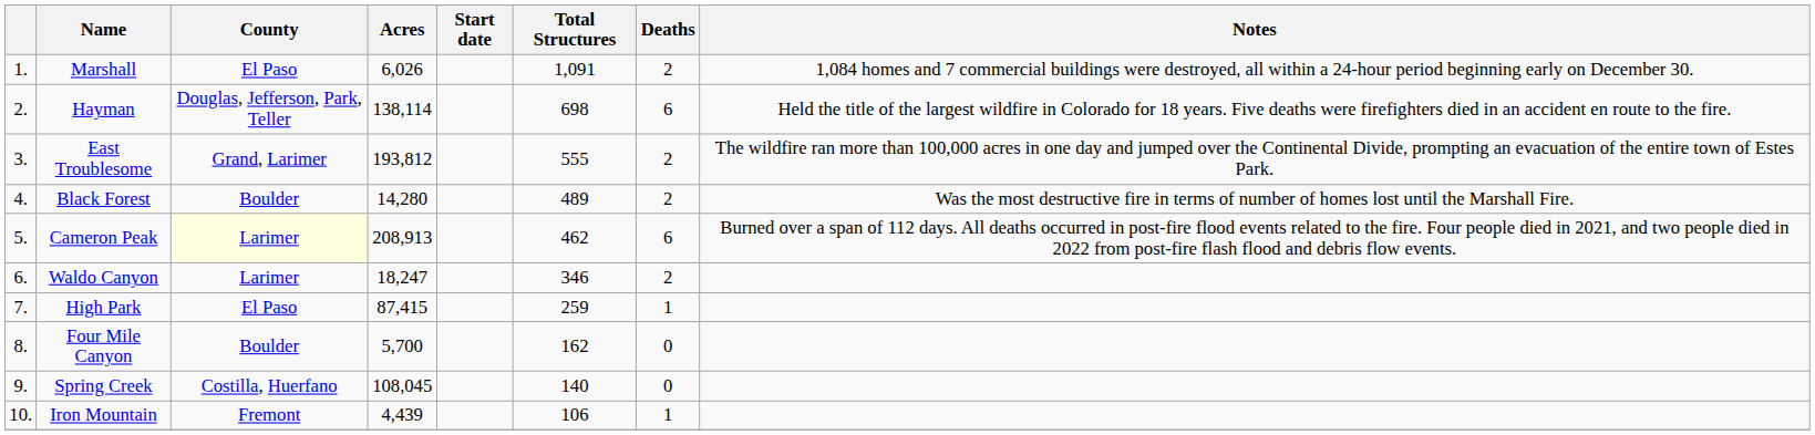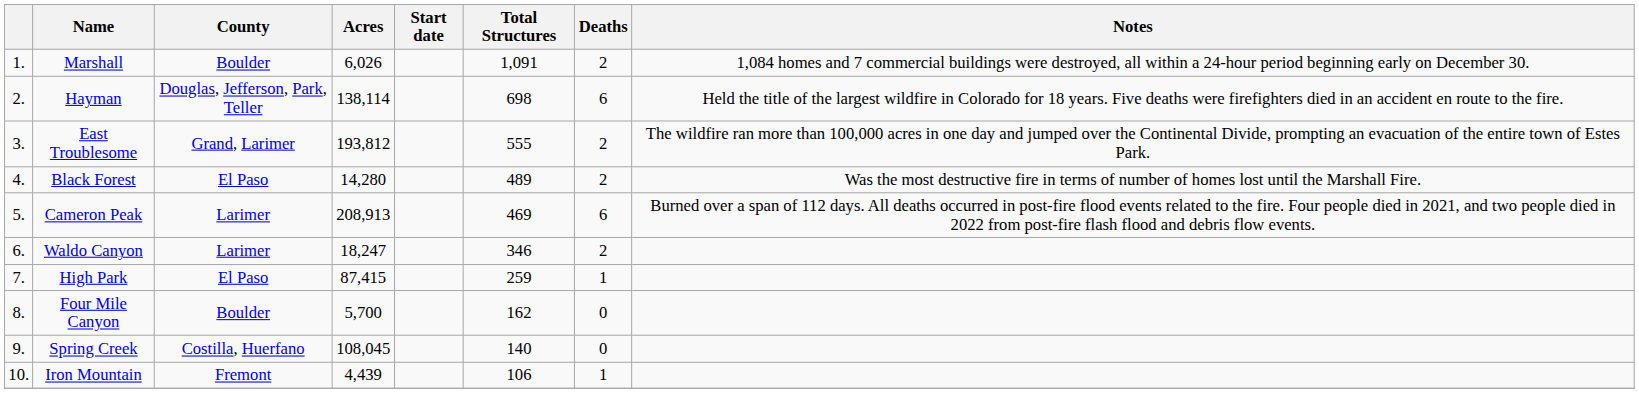Marshall | County: El Paso -> Boulder
Black Forest | County: Boulder -> El Paso
Cameron Peak | County: lightyellow background -> no background
Cameron Peak | Total Structures: 462 -> 469
